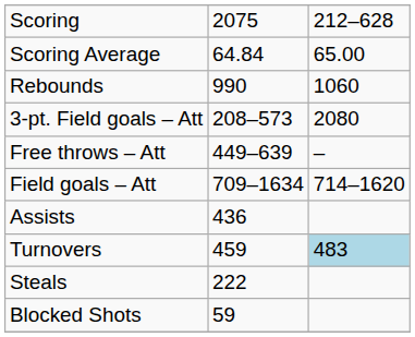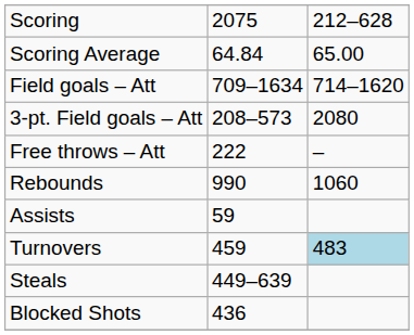rows swapped: Field goals – Att <-> Rebounds
Free throws – Att | column 2: 449–639 -> 222
Assists | column 2: 436 -> 59
Steals | column 2: 222 -> 449–639
Blocked Shots | column 2: 59 -> 436
